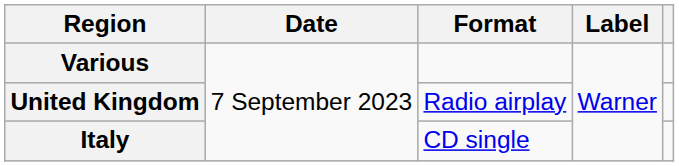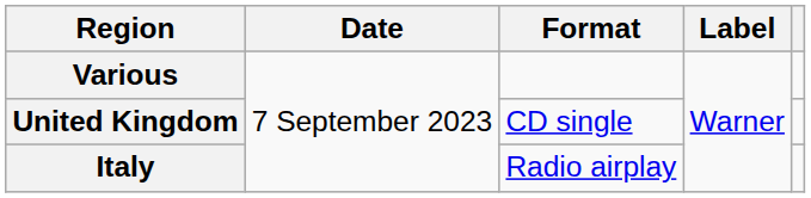United Kingdom | Format: Radio airplay -> CD single
Italy | Format: CD single -> Radio airplay
